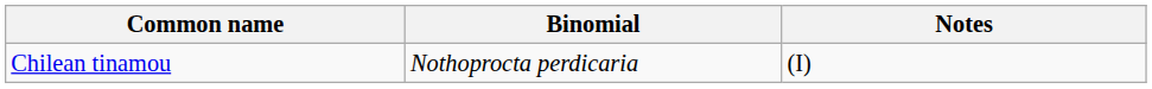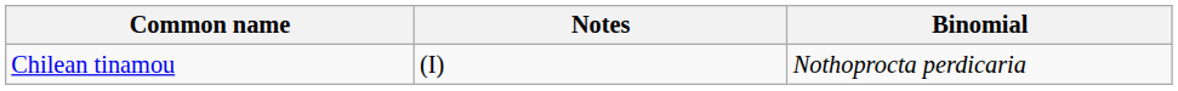columns swapped: Binomial <-> Notes
